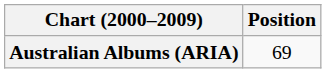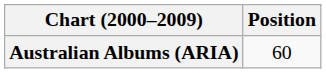Australian Albums (ARIA) | Position: 69 -> 60
